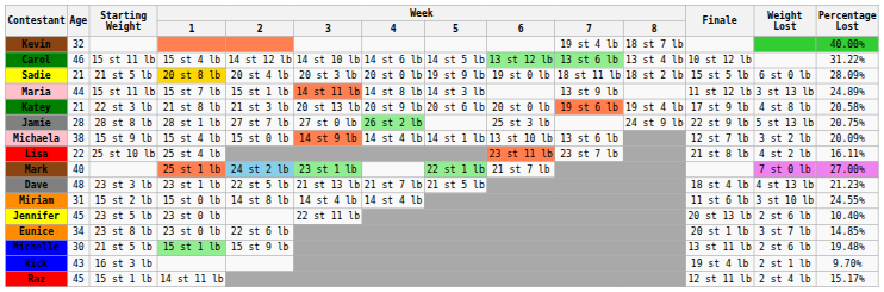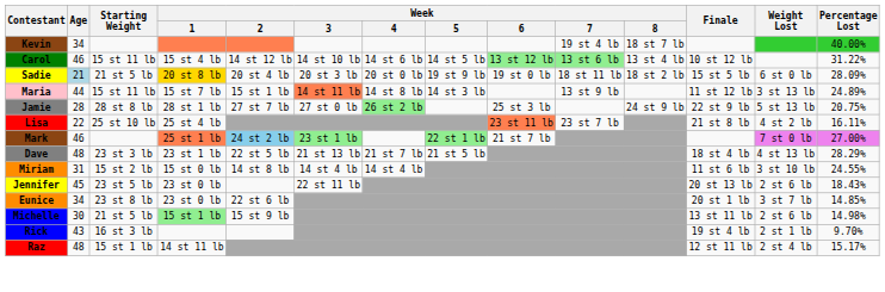Kevin | Age: 32 -> 34
Sadie | Age: no background -> lightblue background
- row: Katey | 21 | 22 st 3 lb | 21 st 8 lb | 21 st 3 lb | 20 st 13 lb | 20 st 9 lb | 20 st 6 lb | 20 st 0 lb | 19 st 6 lb | 19 st 4 lb | 17 st 9 lb | 4 st 8 lb | 20.58%
- row: Michaela | 38 | 15 st 9 lb | 15 st 4 lb | 15 st 0 lb | 14 st 9 lb | 14 st 4 lb | 14 st 1 lb | 13 st 10 lb | 13 st 6 lb | 12 st 7 lb | 3 st 2 lb | 20.09%
Mark | Age: 40 -> 46
Dave | Percentage Lost: 21.23% -> 28.29%
Jennifer | Percentage Lost: 10.40% -> 18.43%
Michelle | Percentage Lost: 19.48% -> 14.98%
Raz | Age: 45 -> 48
